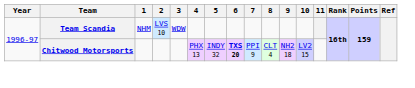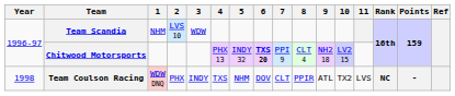+ row: 1998 | Team Coulson Racing | WDW DNQ | PHX | INDY | TXS | NHM | DOV | CLT | PPIR | ATL | TX2 | LVS | NC | -
